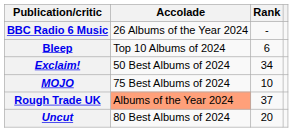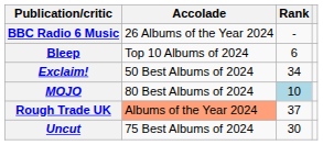MOJO | Accolade: 75 Best Albums of 2024 -> 80 Best Albums of 2024
MOJO | Rank: no background -> lightblue background
Uncut | Accolade: 80 Best Albums of 2024 -> 75 Best Albums of 2024
Uncut | Rank: 20 -> 30
